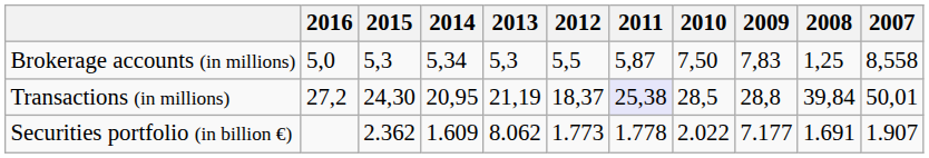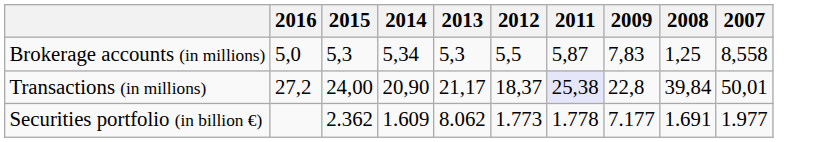- column: 2010 | 7,50 | 28,5 | 2.022
Transactions (in millions) | 2015: 24,30 -> 24,00
Transactions (in millions) | 2014: 20,95 -> 20,90
Transactions (in millions) | 2013: 21,19 -> 21,17
Transactions (in millions) | 2009: 28,8 -> 22,8
Securities portfolio (in billion €) | 2007: 1.907 -> 1.977
